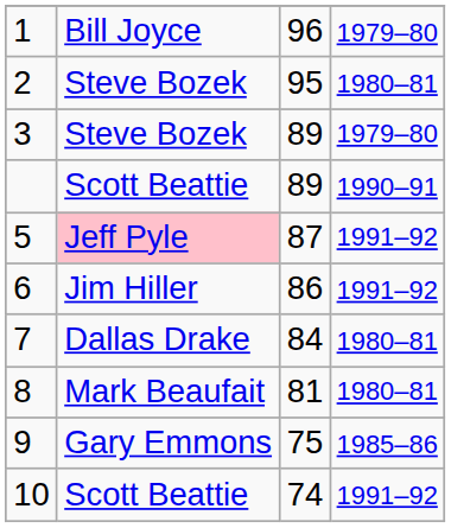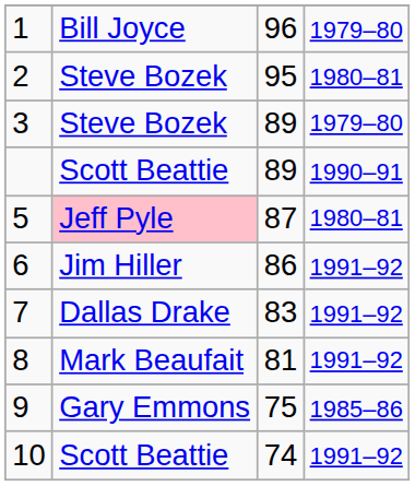5 | column 4: 1991–92 -> 1980–81
7 | column 3: 84 -> 83
7 | column 4: 1980–81 -> 1991–92
8 | column 4: 1980–81 -> 1991–92
